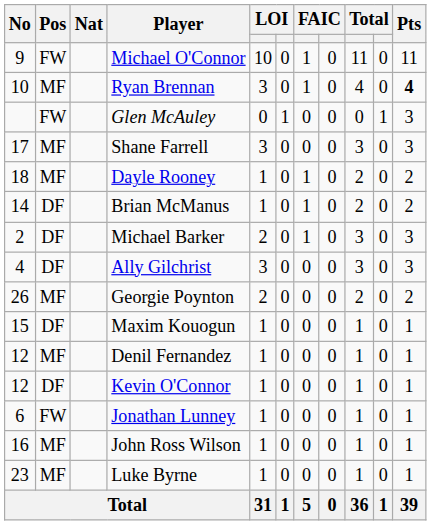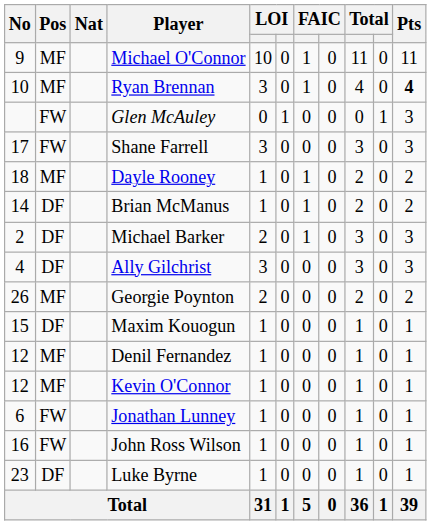Michael O'Connor | Pos: FW -> MF
Shane Farrell | Pos: MF -> FW
Kevin O'Connor | Pos: DF -> MF
John Ross Wilson | Pos: MF -> FW
Luke Byrne | Pos: MF -> DF
